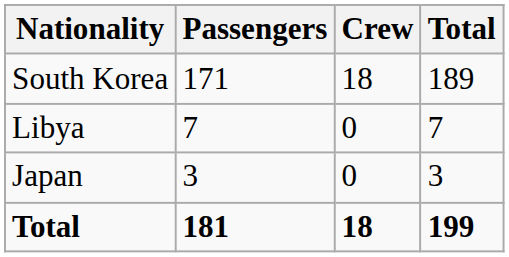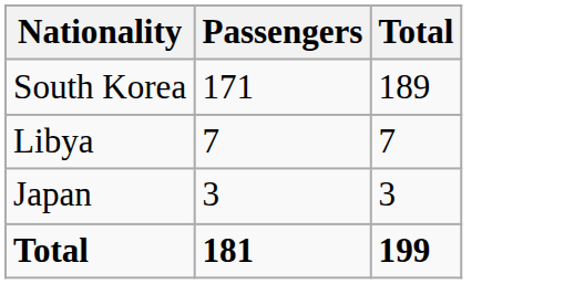- column: Crew | 18 | 0 | 0 | 18
